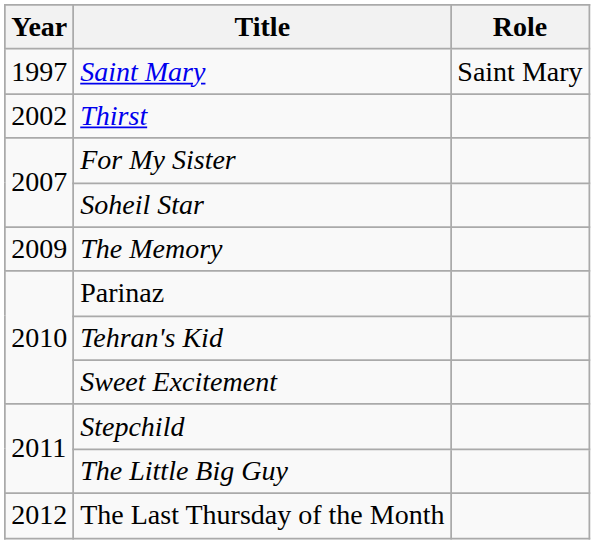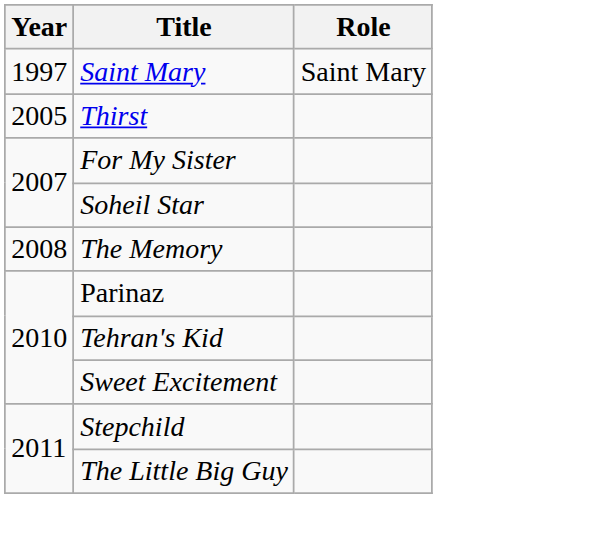Thirst | Year: 2002 -> 2005
The Memory | Year: 2009 -> 2008
- row: 2012 | The Last Thursday of the Month
